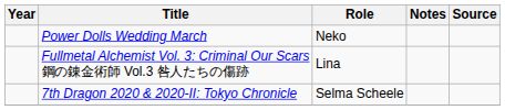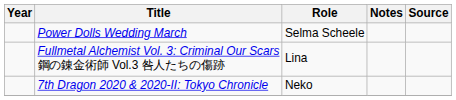Power Dolls Wedding March | Role: Neko -> Selma Scheele
7th Dragon 2020 & 2020-II: Tokyo Chronicle | Role: Selma Scheele -> Neko
